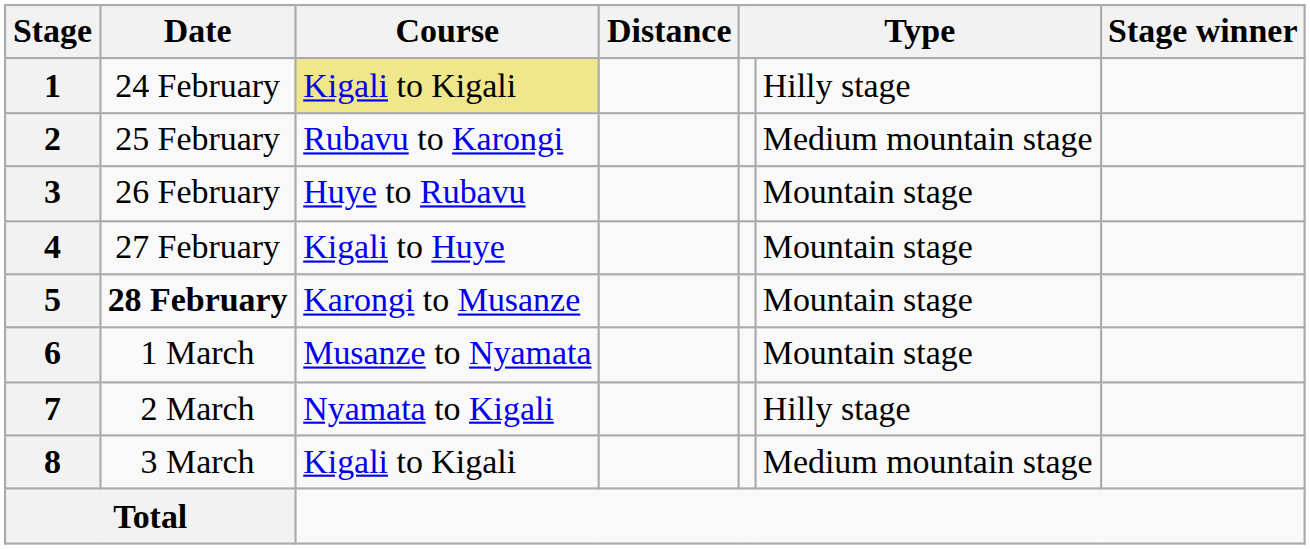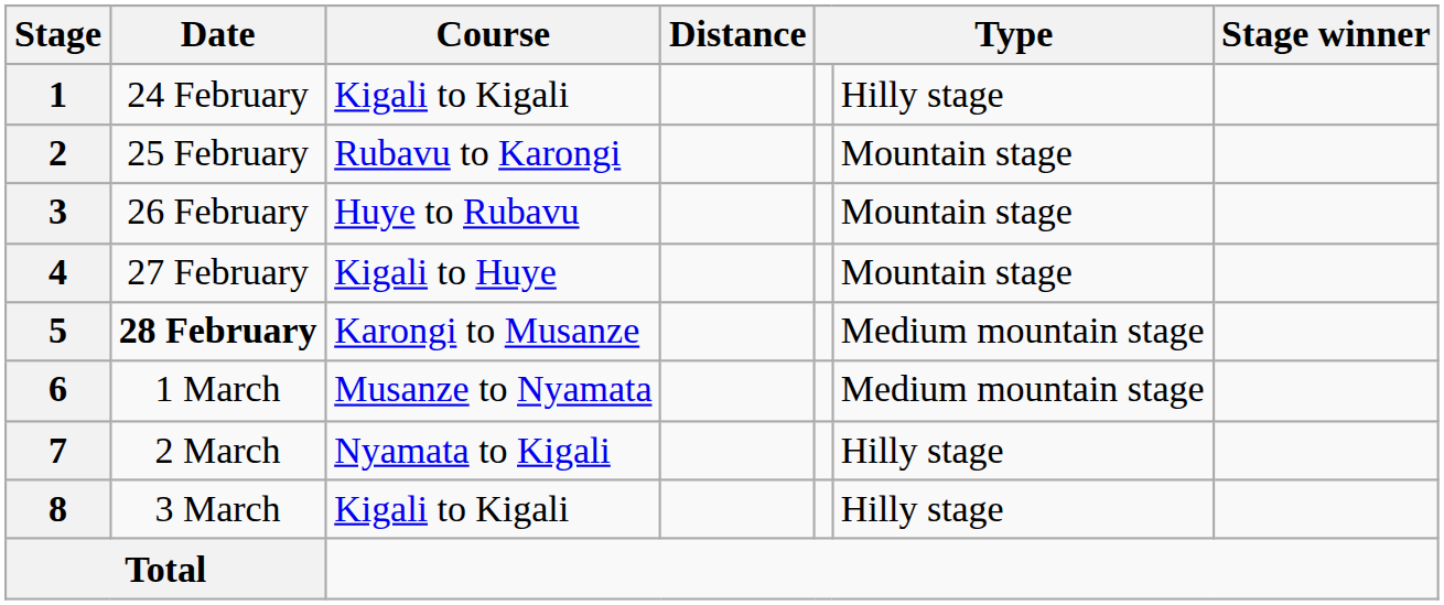1 | Course: khaki background -> no background
2 | column 6: Medium mountain stage -> Mountain stage
5 | column 6: Mountain stage -> Medium mountain stage
6 | column 6: Mountain stage -> Medium mountain stage
8 | column 6: Medium mountain stage -> Hilly stage
